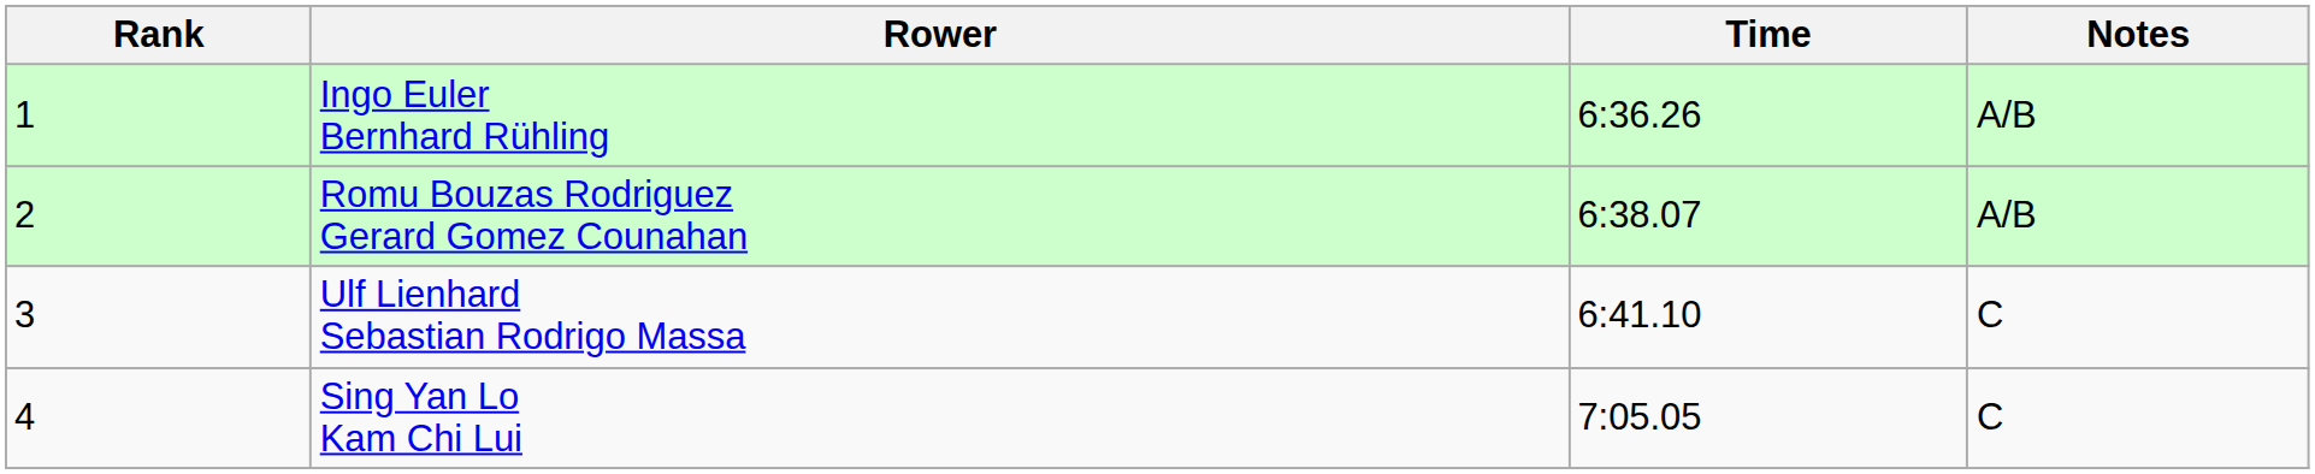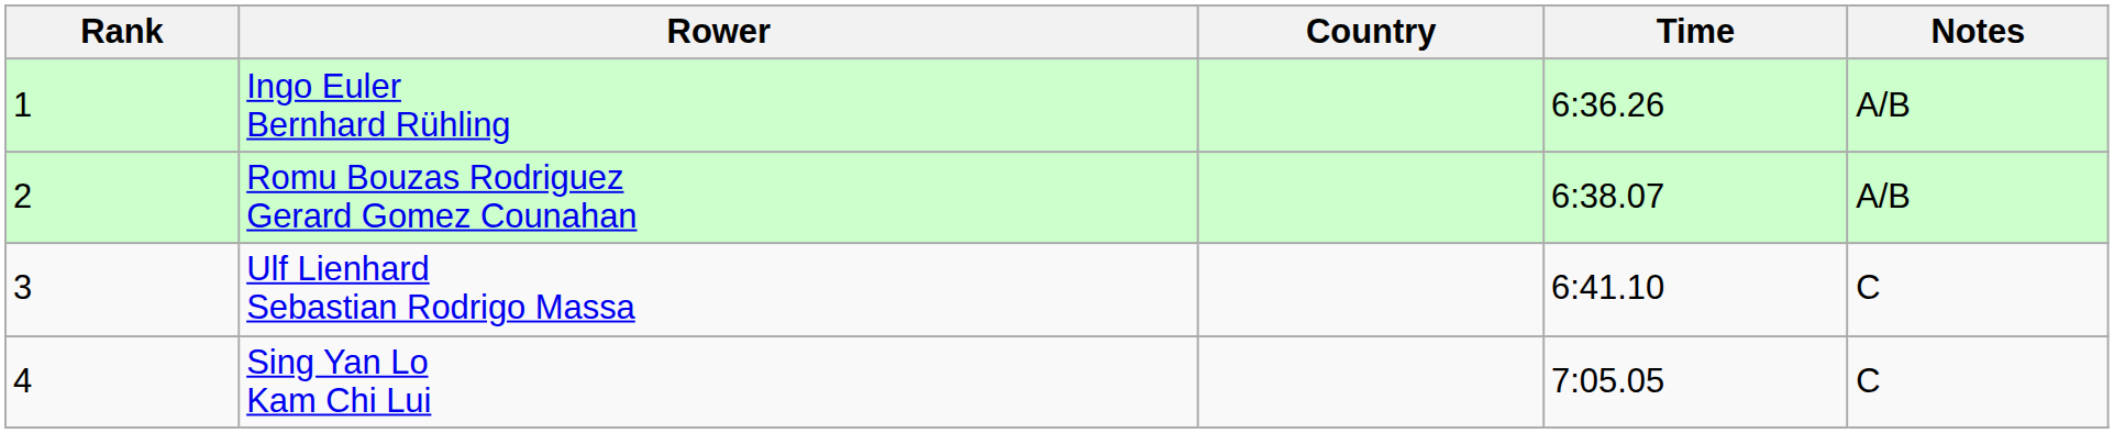+ column: Country
